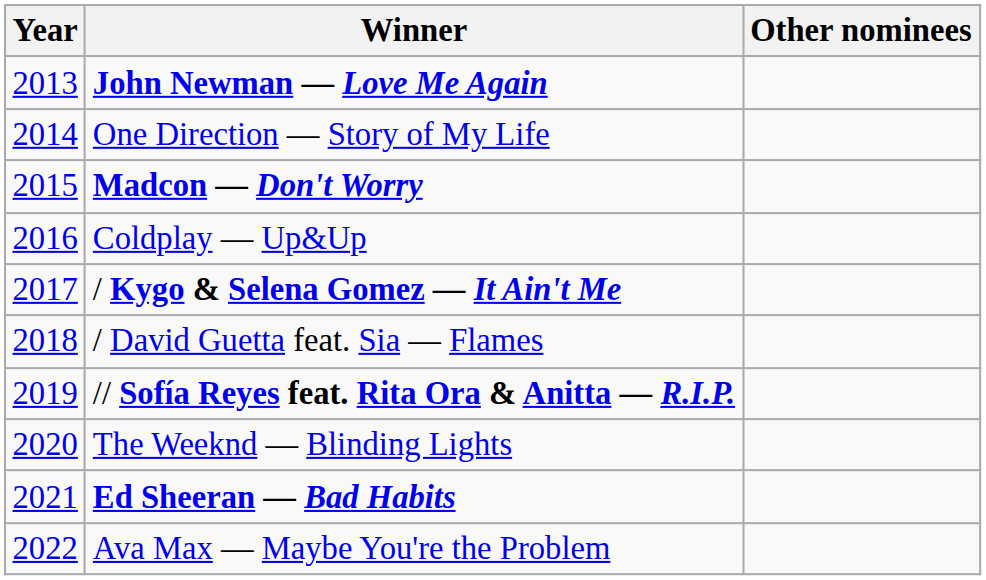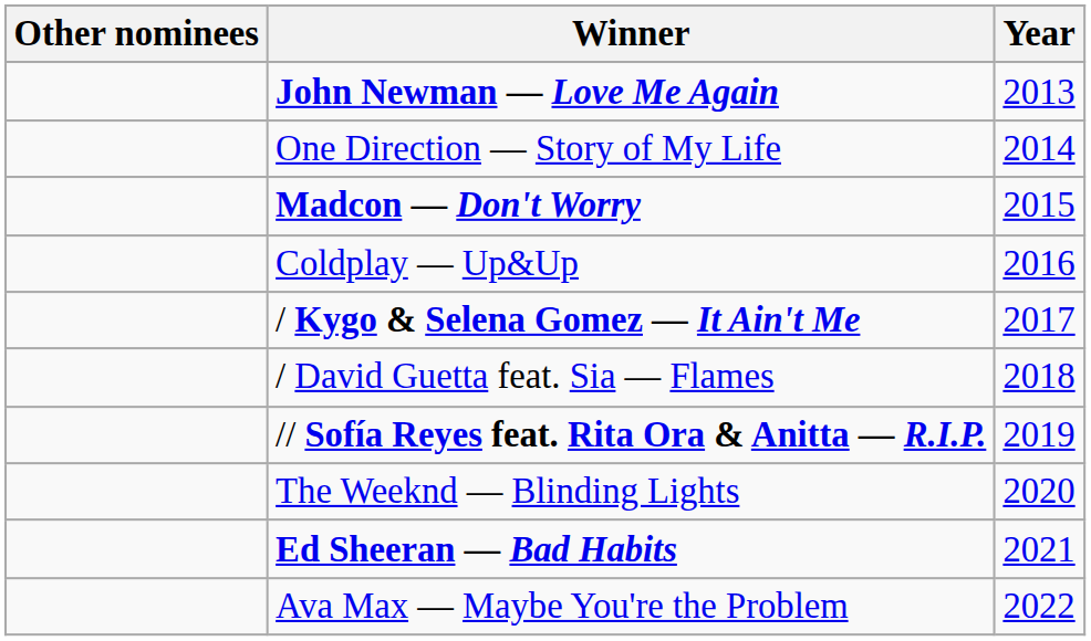columns swapped: Year <-> Other nominees
